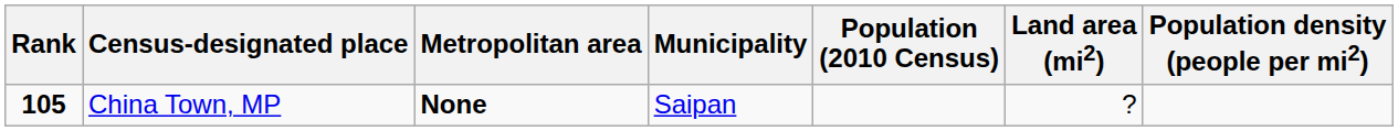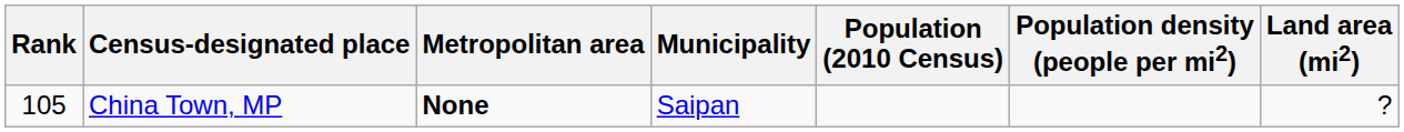columns swapped: Land area (mi2) <-> Population density (people per mi2)
China Town, MP | Rank: bold -> normal
